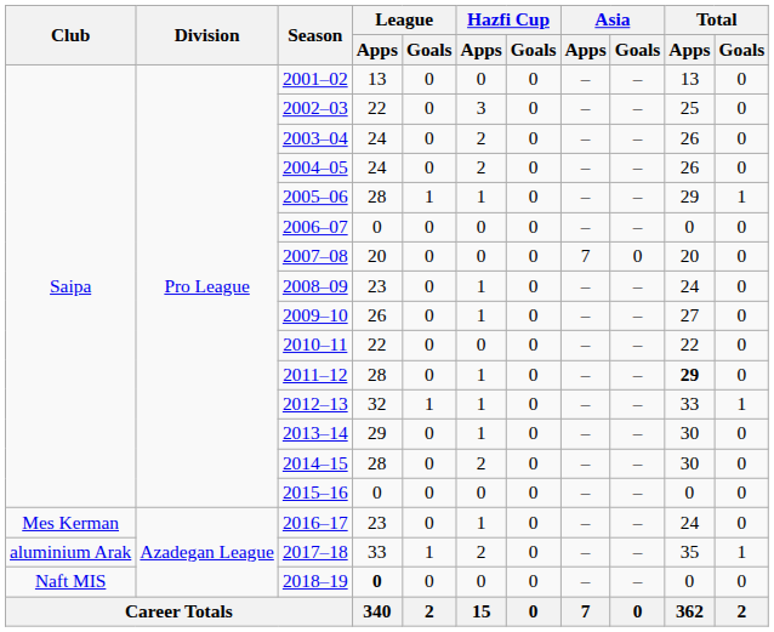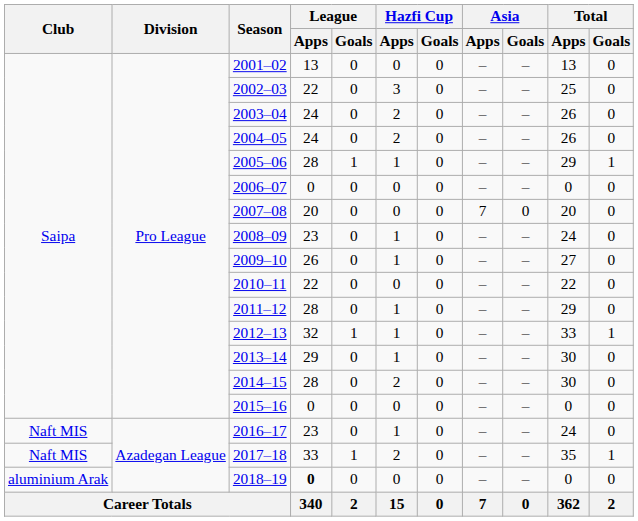2011–12 | Total / Apps: bold -> normal
2016–17 | Club: Mes Kerman -> Naft MIS
2017–18 | Club: aluminium Arak -> Naft MIS
2018–19 | Club: Naft MIS -> aluminium Arak
